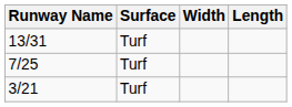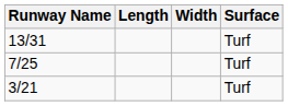columns swapped: Length <-> Surface
